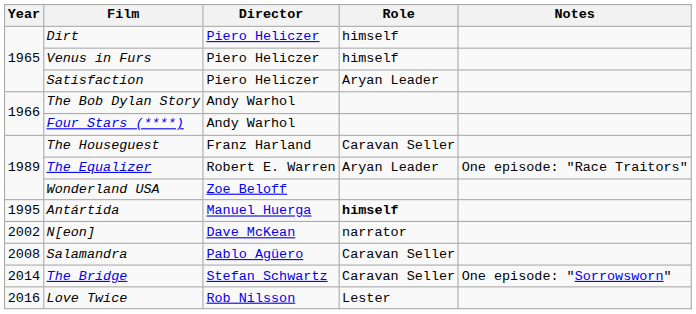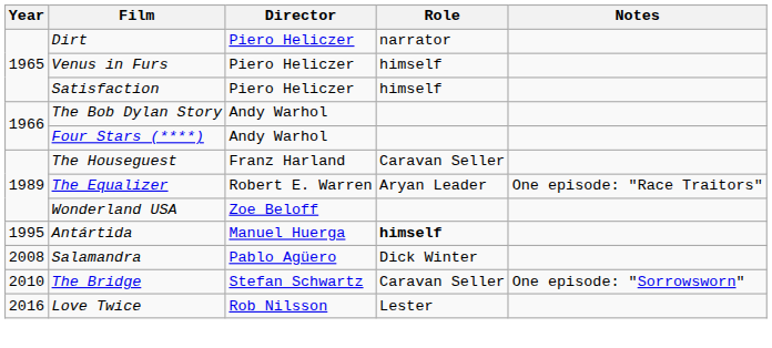Dirt | Role: himself -> narrator
Satisfaction | Role: Aryan Leader -> himself
- row: 2002 | N[eon] | Dave McKean | narrator
Salamandra | Role: Caravan Seller -> Dick Winter
The Bridge | Year: 2014 -> 2010
